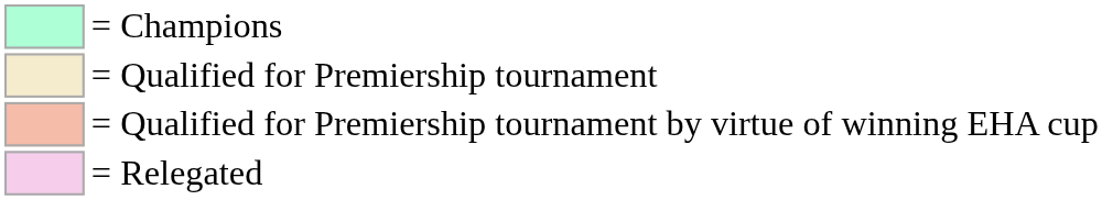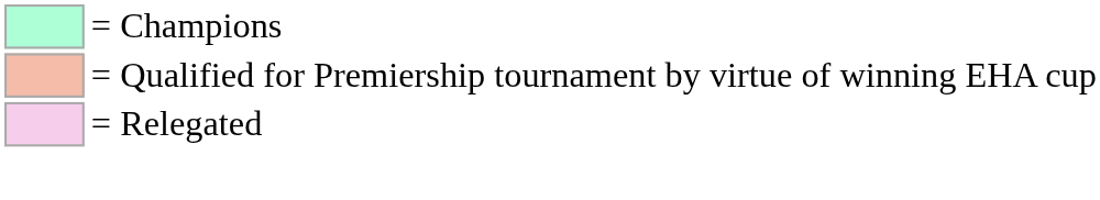- row: = Qualified for Premiership tournament
